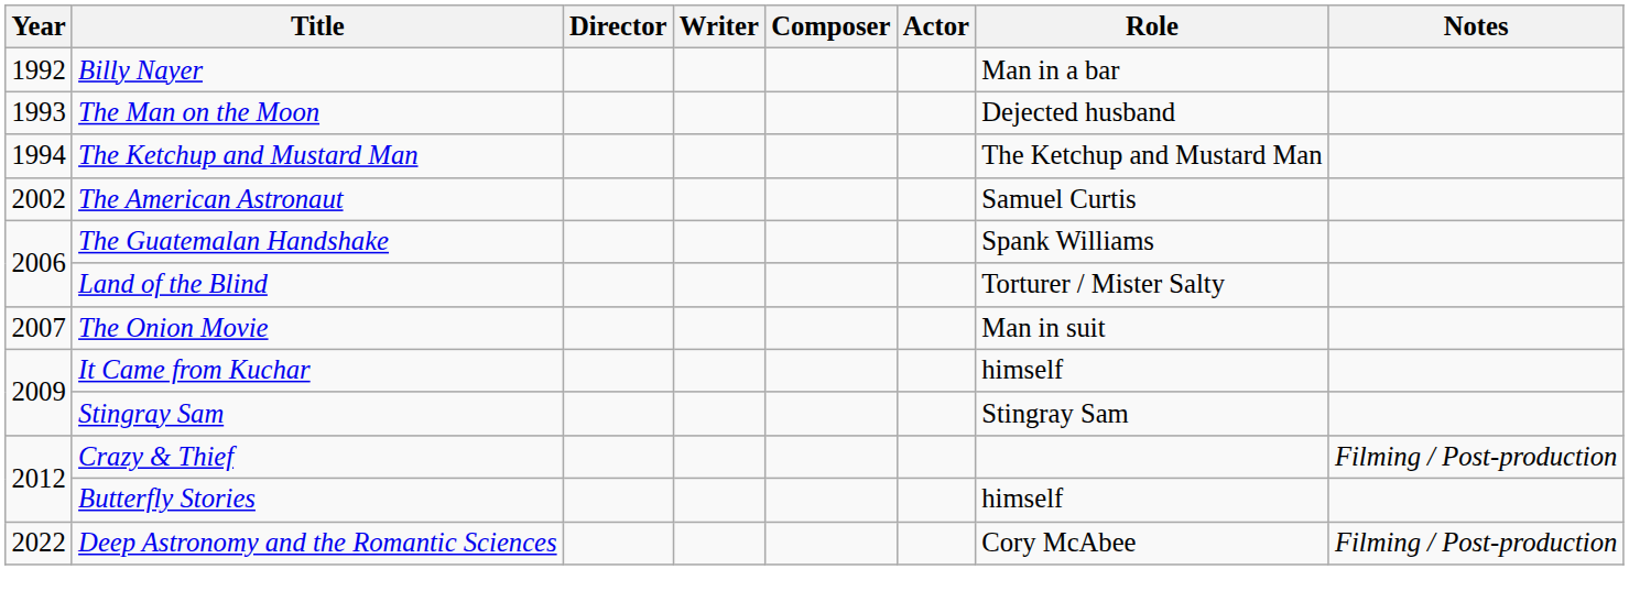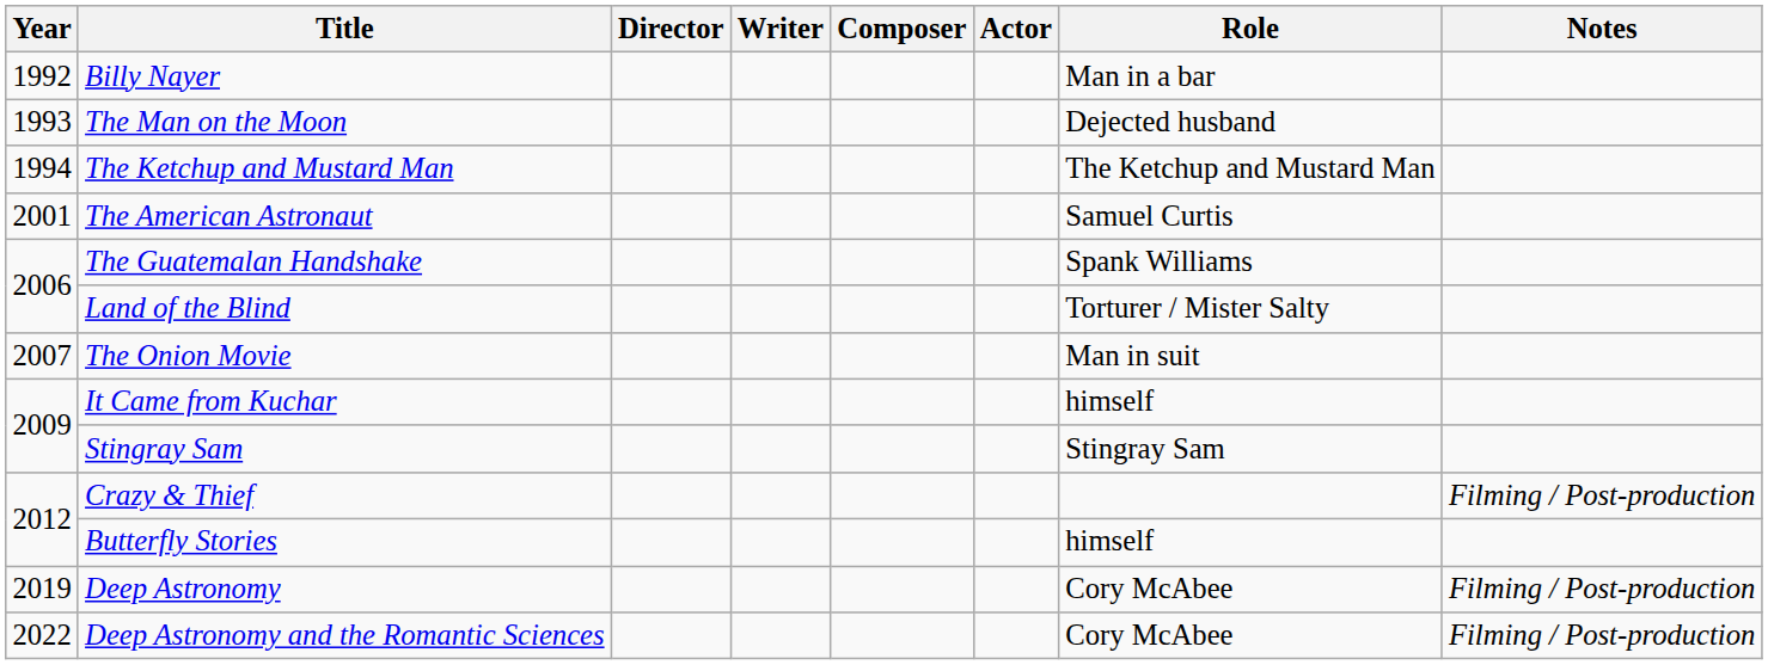The American Astronaut | Year: 2002 -> 2001
+ row: 2019 | Deep Astronomy | Cory McAbee | Filming / Post-production
